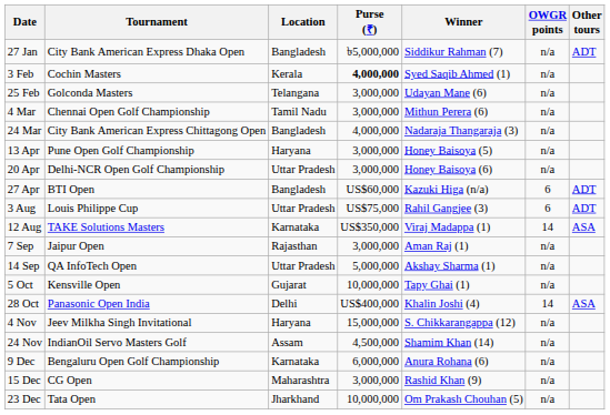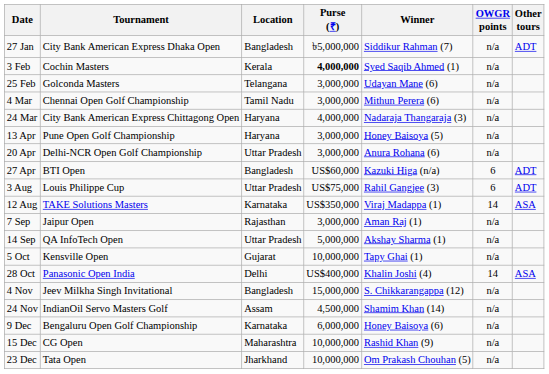24 Mar | Location: Bangladesh -> Haryana
20 Apr | Winner: Honey Baisoya (6) -> Anura Rohana (6)
4 Nov | Location: Haryana -> Bangladesh
9 Dec | Winner: Anura Rohana (6) -> Honey Baisoya (6)
15 Dec | Purse (₹): 3,000,000 -> 10,000,000
